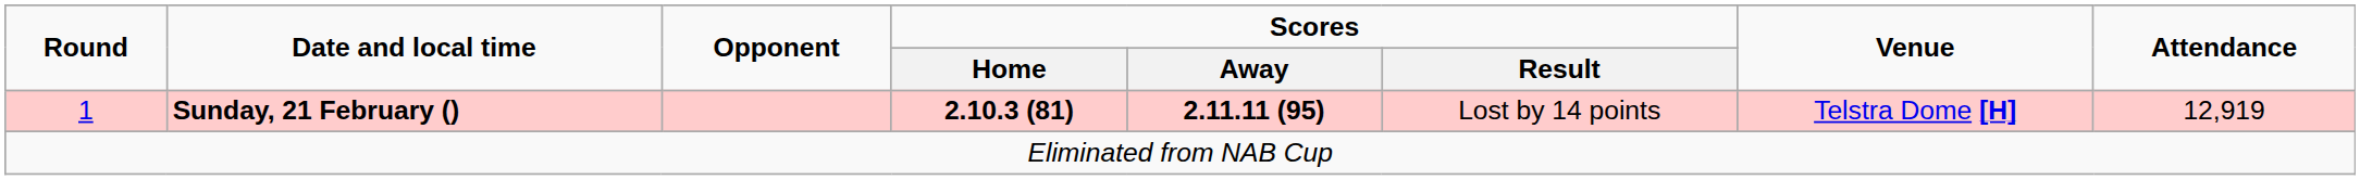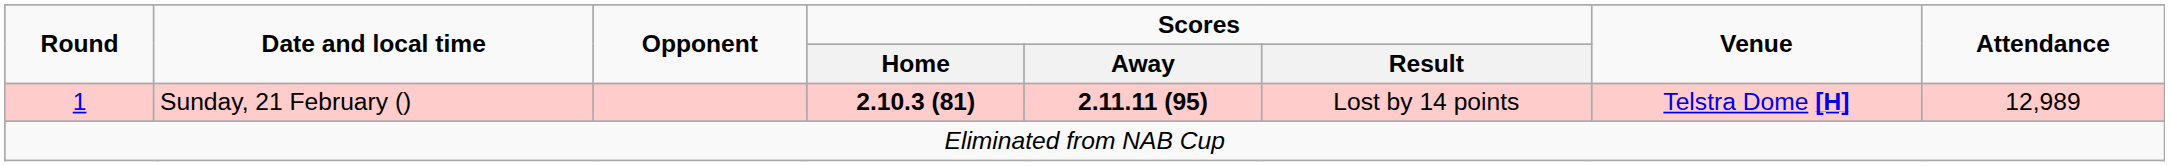1 | Date and local time: bold -> normal
1 | Attendance: 12,919 -> 12,989
